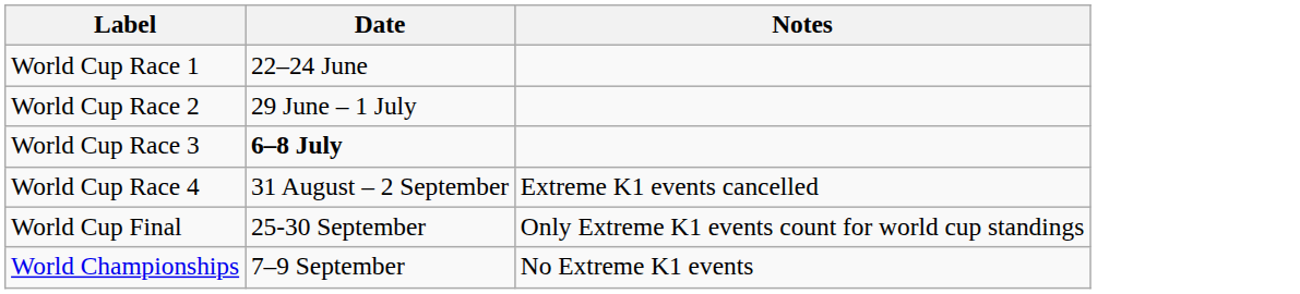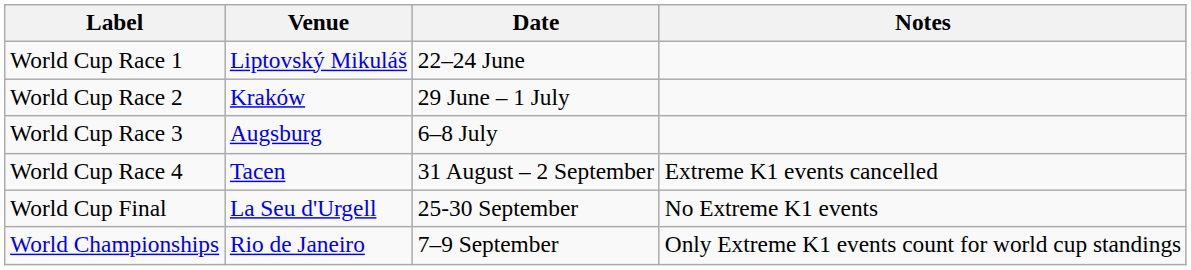+ column: Venue | Liptovský Mikuláš | Kraków | Augsburg | Tacen | La Seu d'Urgell | Rio de Janeiro
World Cup Race 3 | Date: bold -> normal
World Cup Final | Notes: Only Extreme K1 events count for world cup standings -> No Extreme K1 events
World Championships | Notes: No Extreme K1 events -> Only Extreme K1 events count for world cup standings
